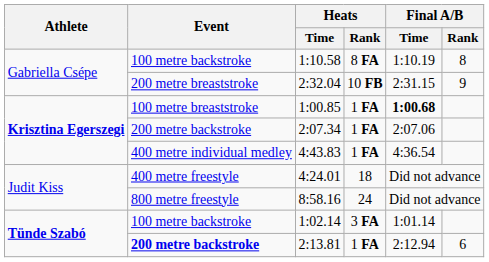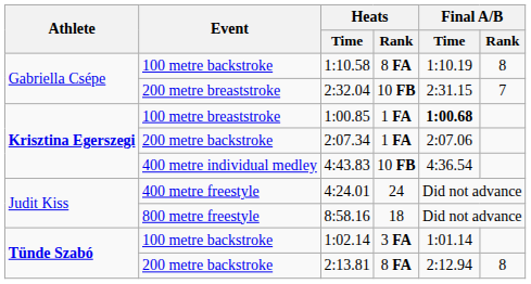2:32.04 | Final A/B / Rank: 9 -> 7
4:43.83 | Heats / Rank: 1 FA -> 10 FB
4:24.01 | Heats / Rank: 18 -> 24
8:58.16 | Heats / Rank: 24 -> 18
2:13.81 | Event: bold -> normal
2:13.81 | Heats / Rank: 1 FA -> 8 FA
2:13.81 | Final A/B / Rank: 6 -> 8
